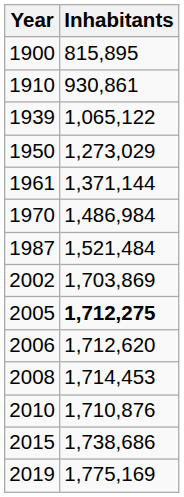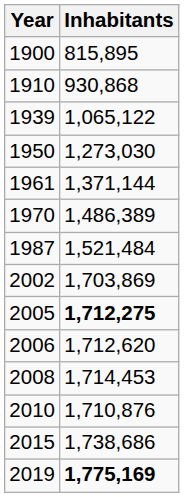1910 | Inhabitants: 930,861 -> 930,868
1950 | Inhabitants: 1,273,029 -> 1,273,030
1970 | Inhabitants: 1,486,984 -> 1,486,389
2019 | Inhabitants: normal -> bold
